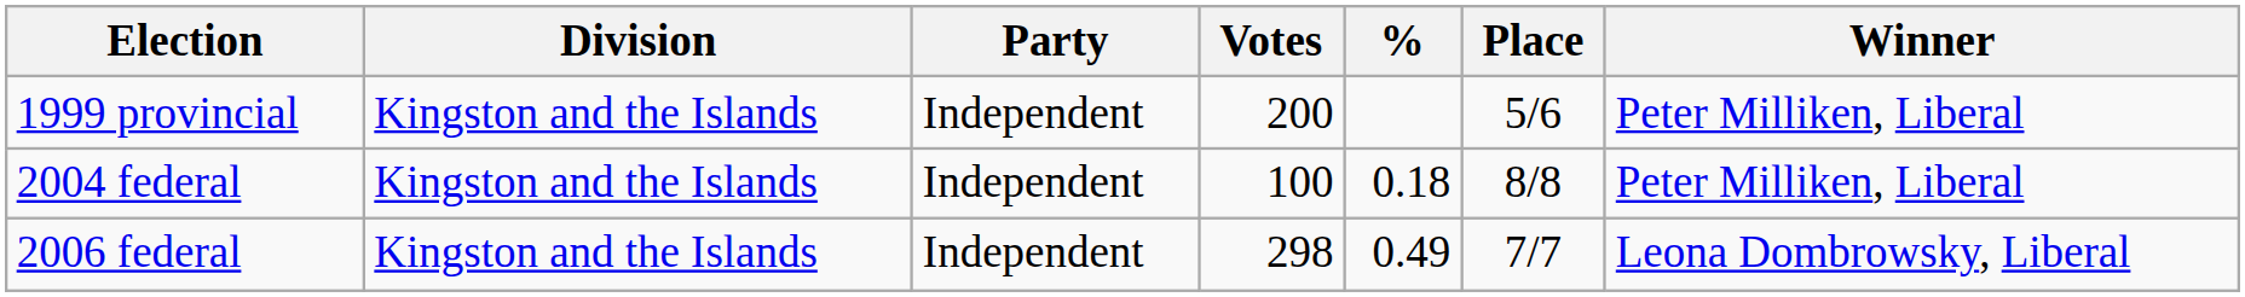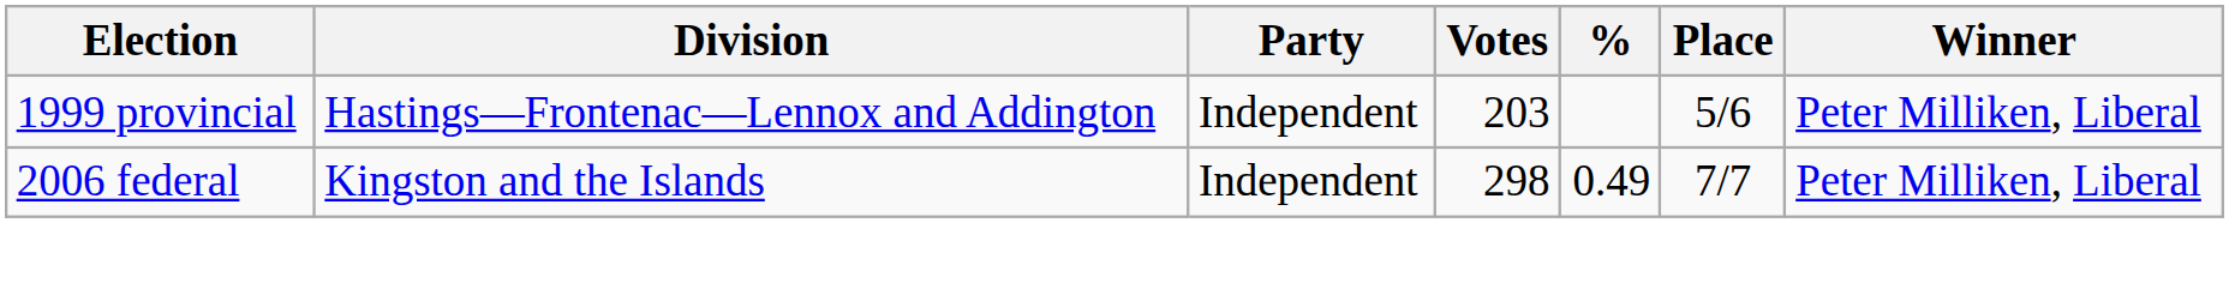1999 provincial | Division: Kingston and the Islands -> Hastings—Frontenac—Lennox and Addington
1999 provincial | Votes: 200 -> 203
- row: 2004 federal | Kingston and the Islands | Independent | 100 | 0.18 | 8/8 | Peter Milliken, Liberal
2006 federal | Winner: Leona Dombrowsky, Liberal -> Peter Milliken, Liberal
